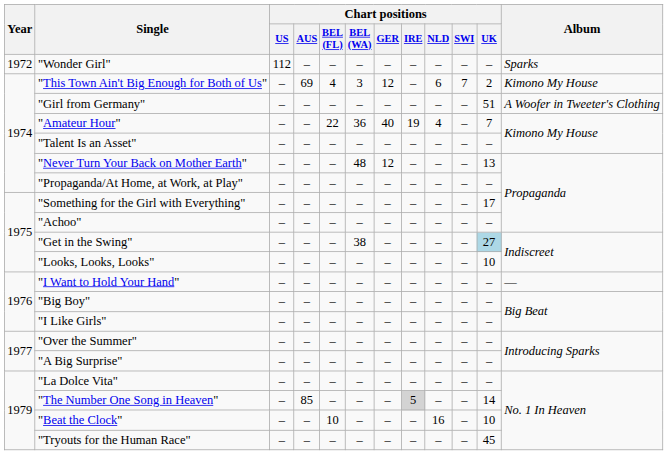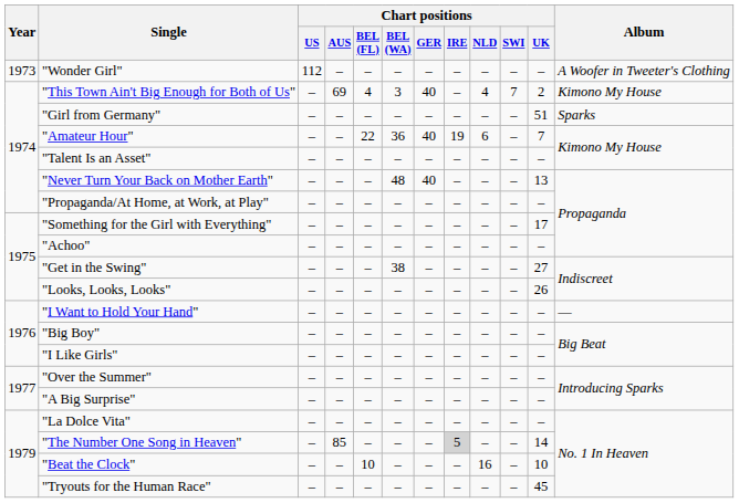"Wonder Girl" | Year: 1972 -> 1973
"Wonder Girl" | Album: Sparks -> A Woofer in Tweeter's Clothing
"This Town Ain't Big Enough for Both of Us" | Chart positions / GER: 12 -> 40
"This Town Ain't Big Enough for Both of Us" | Chart positions / NLD: 6 -> 4
"Girl from Germany" | Album: A Woofer in Tweeter's Clothing -> Sparks
"Amateur Hour" | Chart positions / NLD: 4 -> 6
"Never Turn Your Back on Mother Earth" | Chart positions / GER: 12 -> 40
"Get in the Swing" | Chart positions / UK: lightblue background -> no background
"Looks, Looks, Looks" | Chart positions / UK: 10 -> 26
